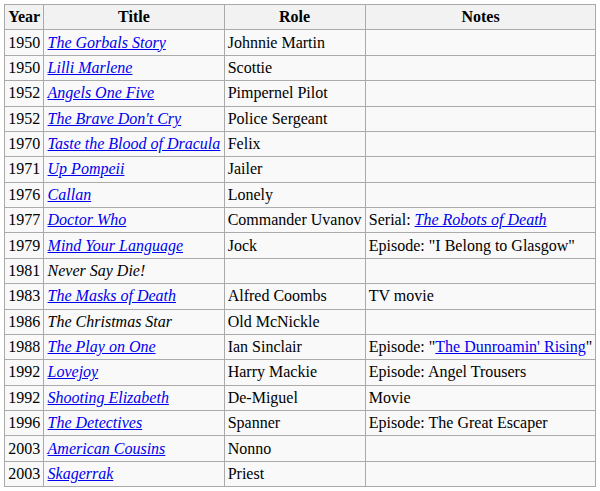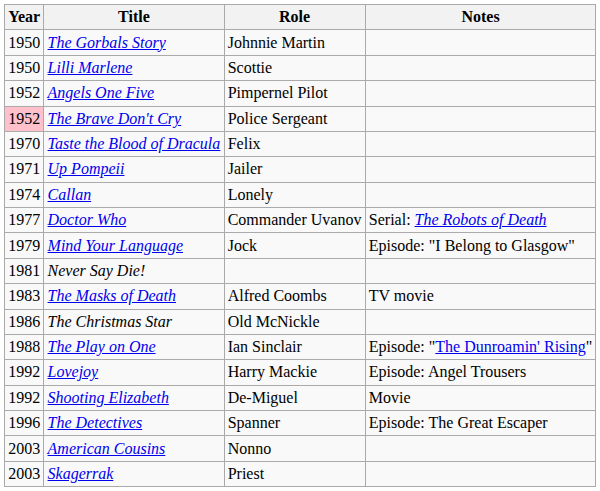The Brave Don't Cry | Year: no background -> pink background
Callan | Year: 1976 -> 1974
